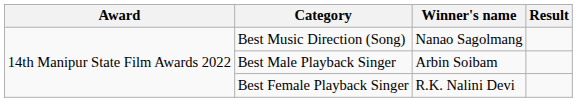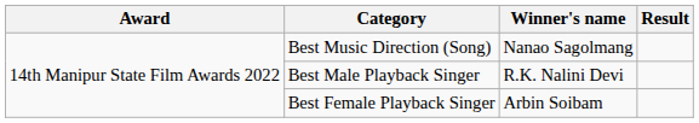Best Male Playback Singer | Winner's name: Arbin Soibam -> R.K. Nalini Devi
Best Female Playback Singer | Winner's name: R.K. Nalini Devi -> Arbin Soibam
